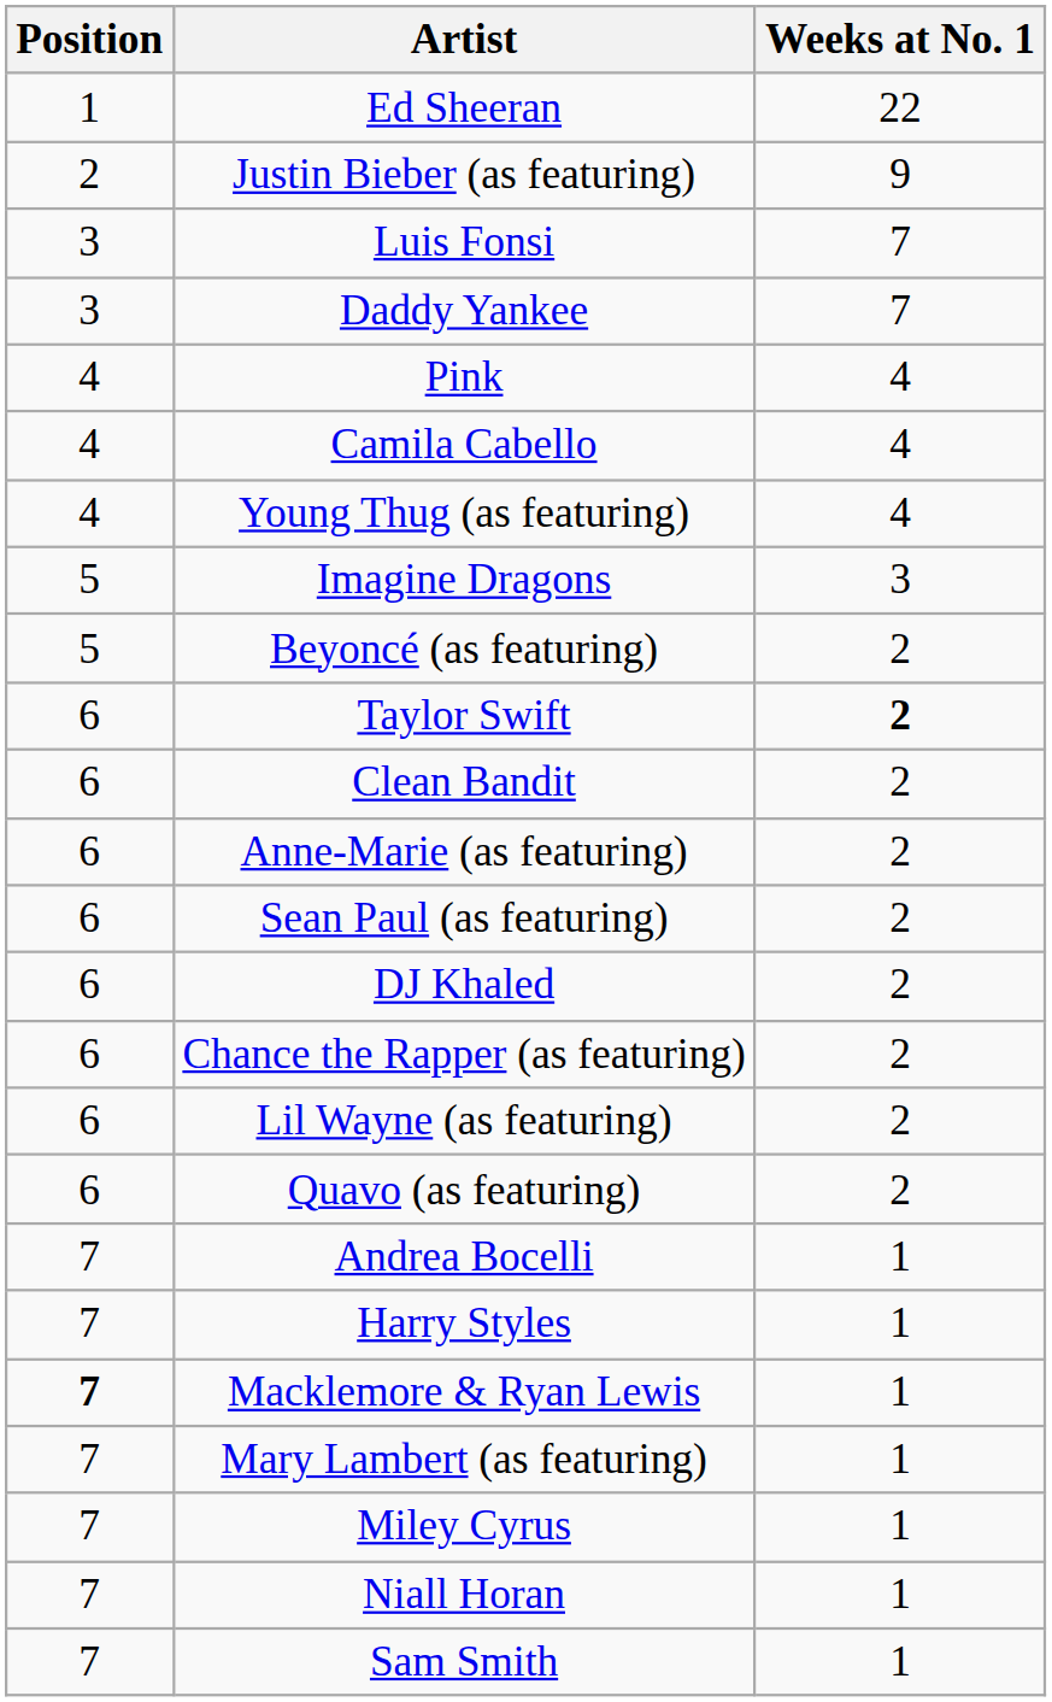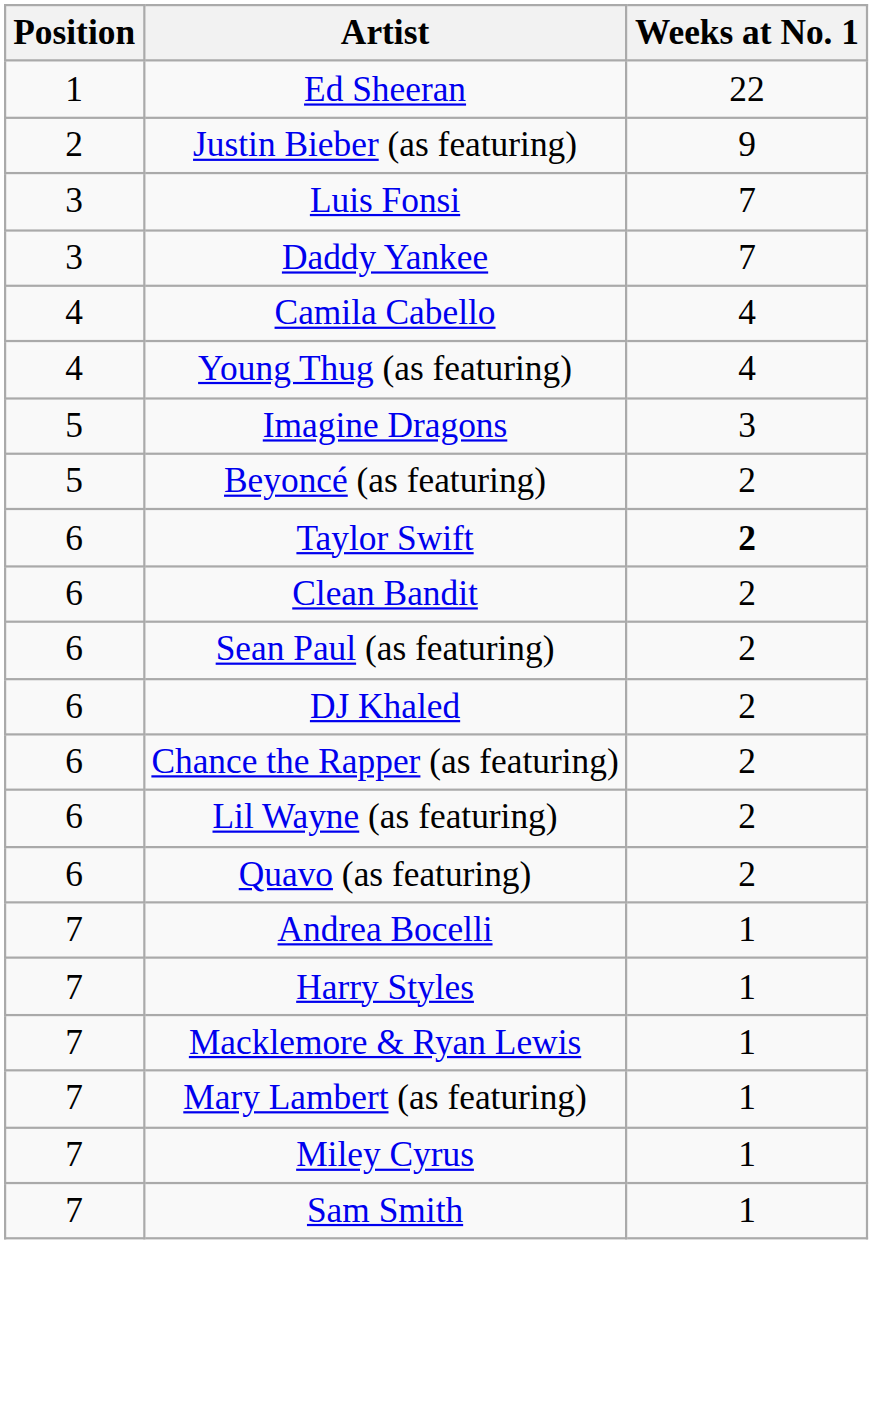- row: 4 | Pink | 4
- row: 6 | Anne-Marie (as featuring) | 2
Macklemore & Ryan Lewis | Position: bold -> normal
- row: 7 | Niall Horan | 1
